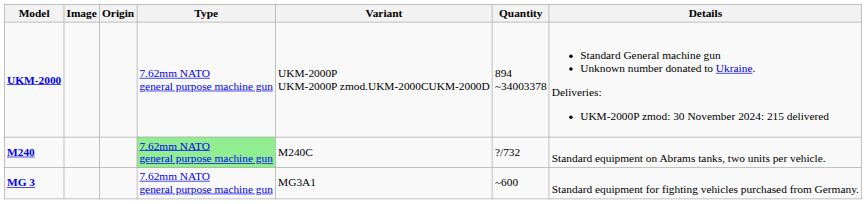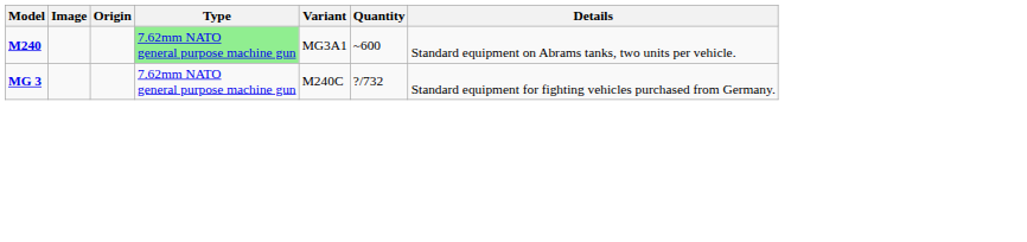- row: UKM-2000 | 7.62mm NATO general purpose machine gun | UKM-2000P UKM-2000P zmod.UKM-2000CUKM-2000D | 894 ~34003378 | Standard General machine gun Unknown number donated to Ukraine. Deliveries: UKM-2000P zmod: 30 November 2024: 215 delivered
M240 | Variant: M240C -> MG3A1
M240 | Quantity: ?/732 -> ~600
MG 3 | Variant: MG3A1 -> M240C
MG 3 | Quantity: ~600 -> ?/732
